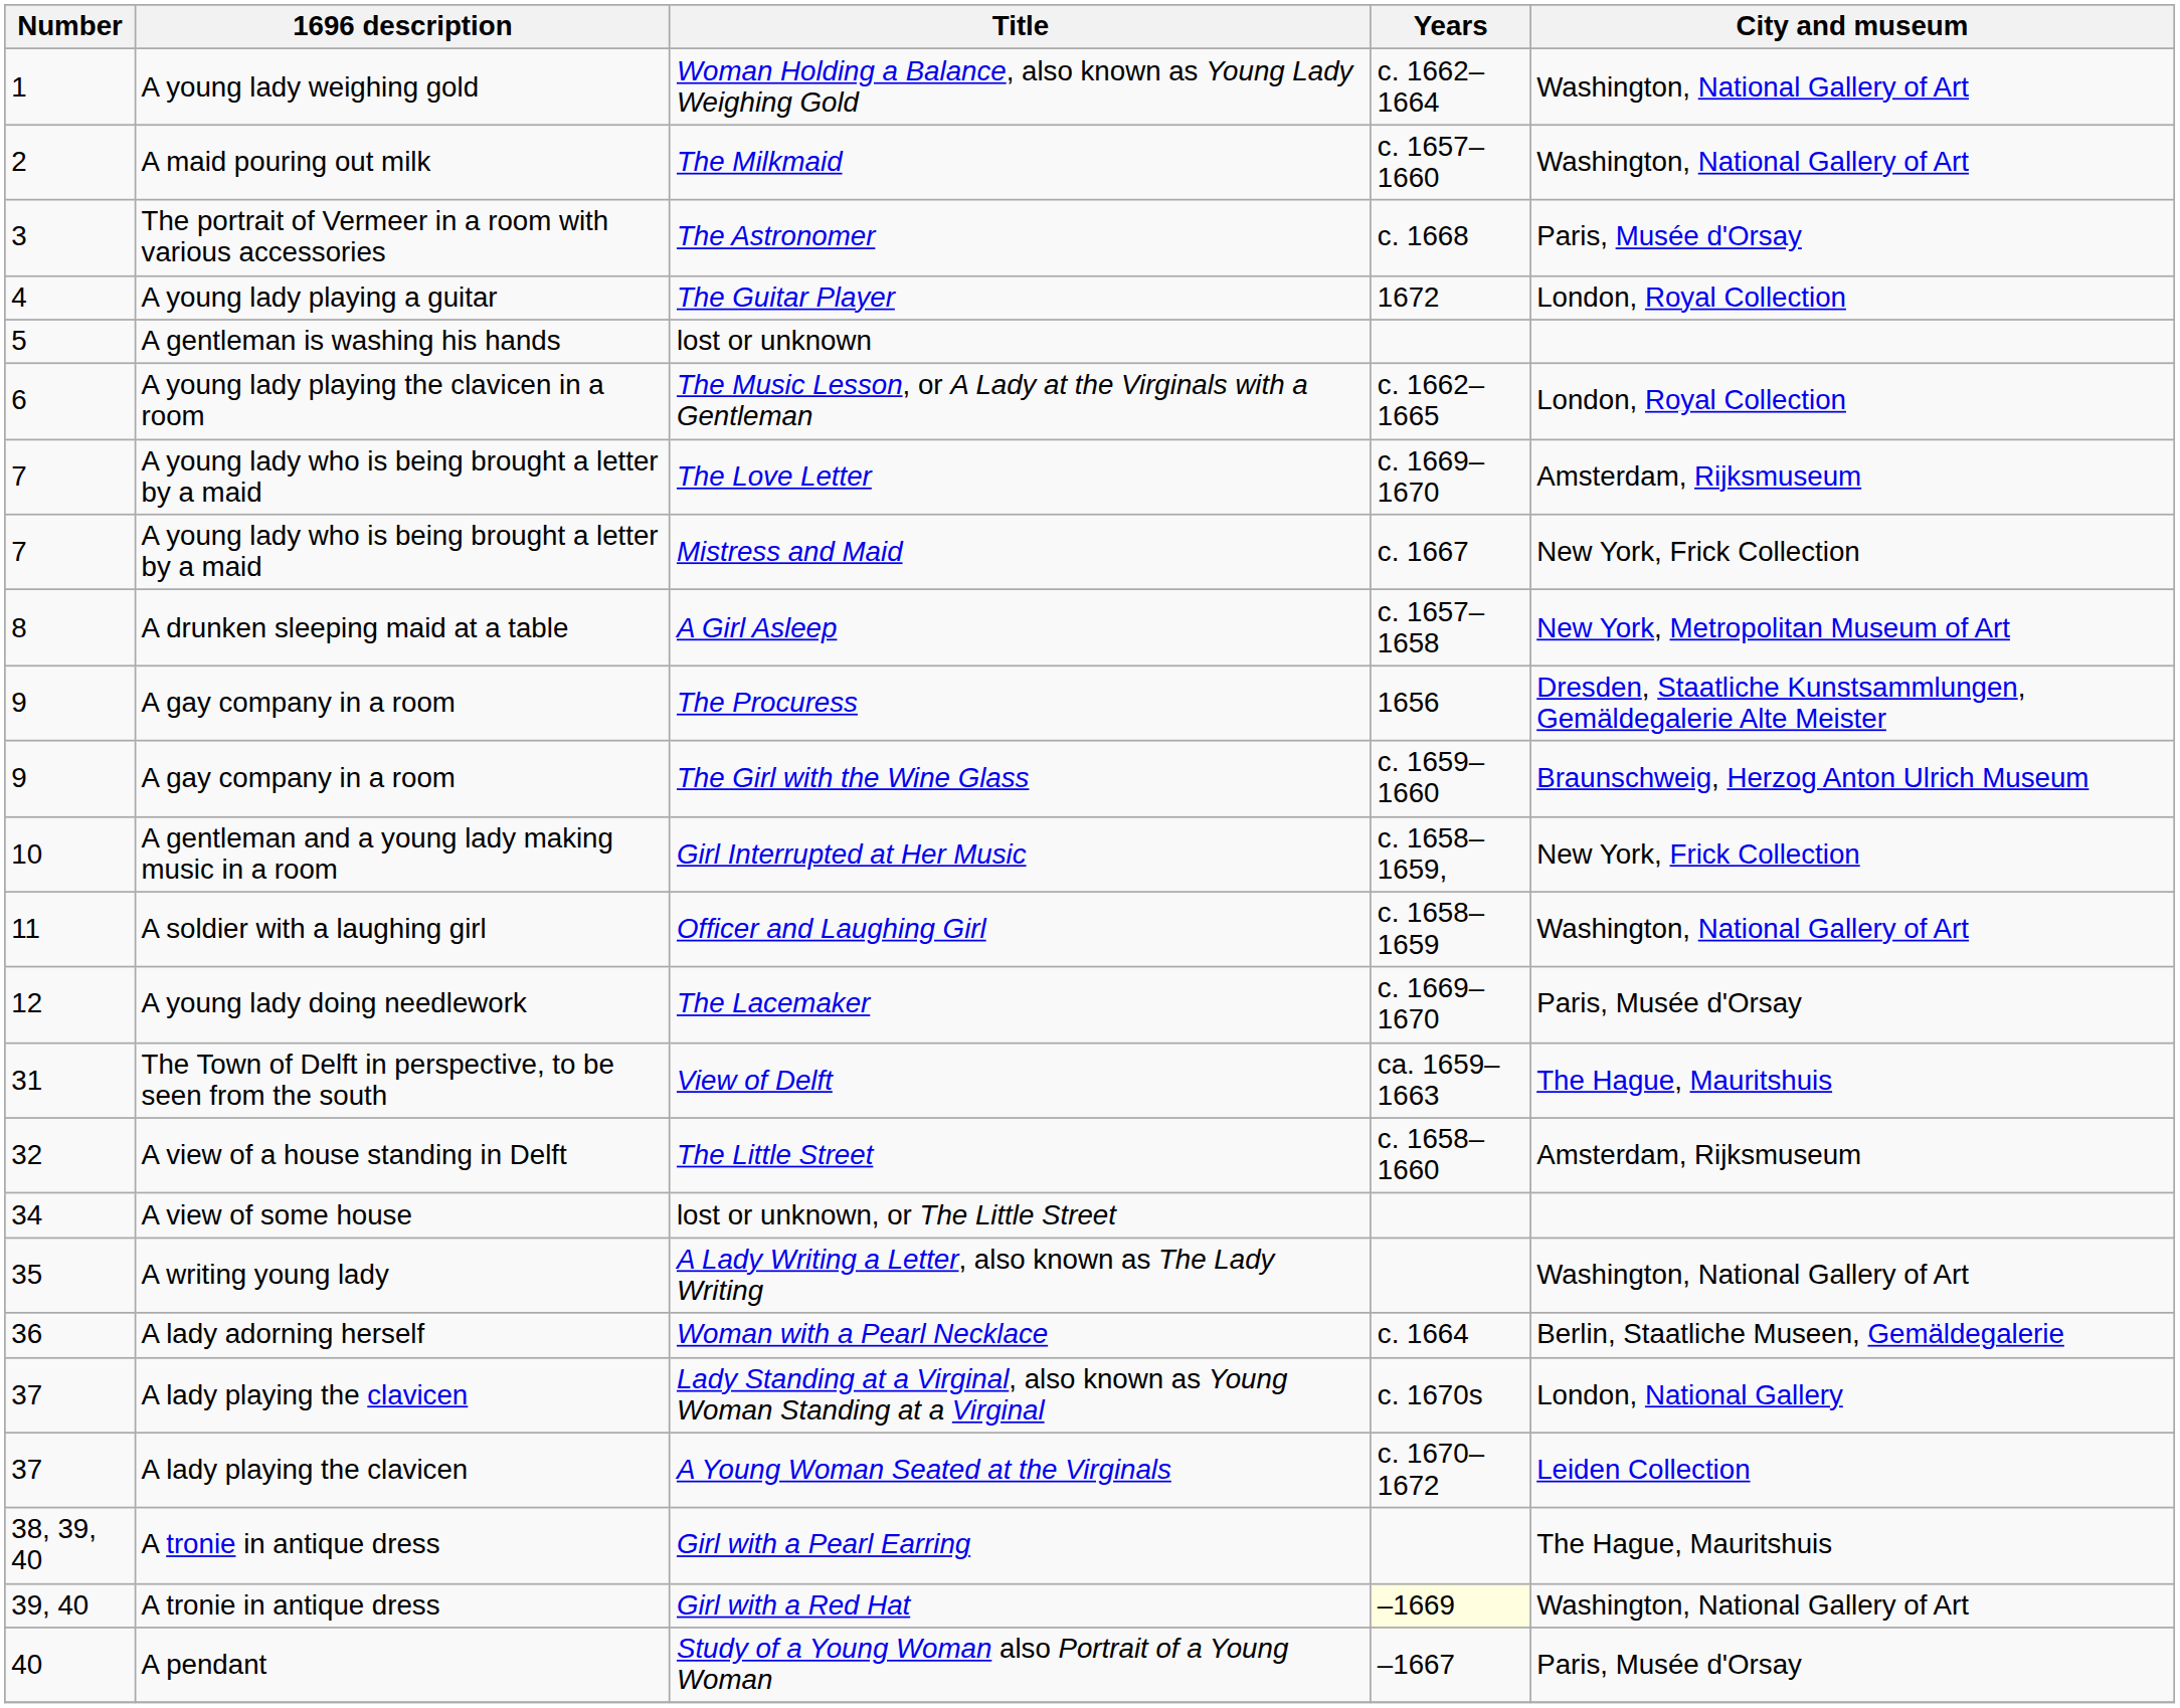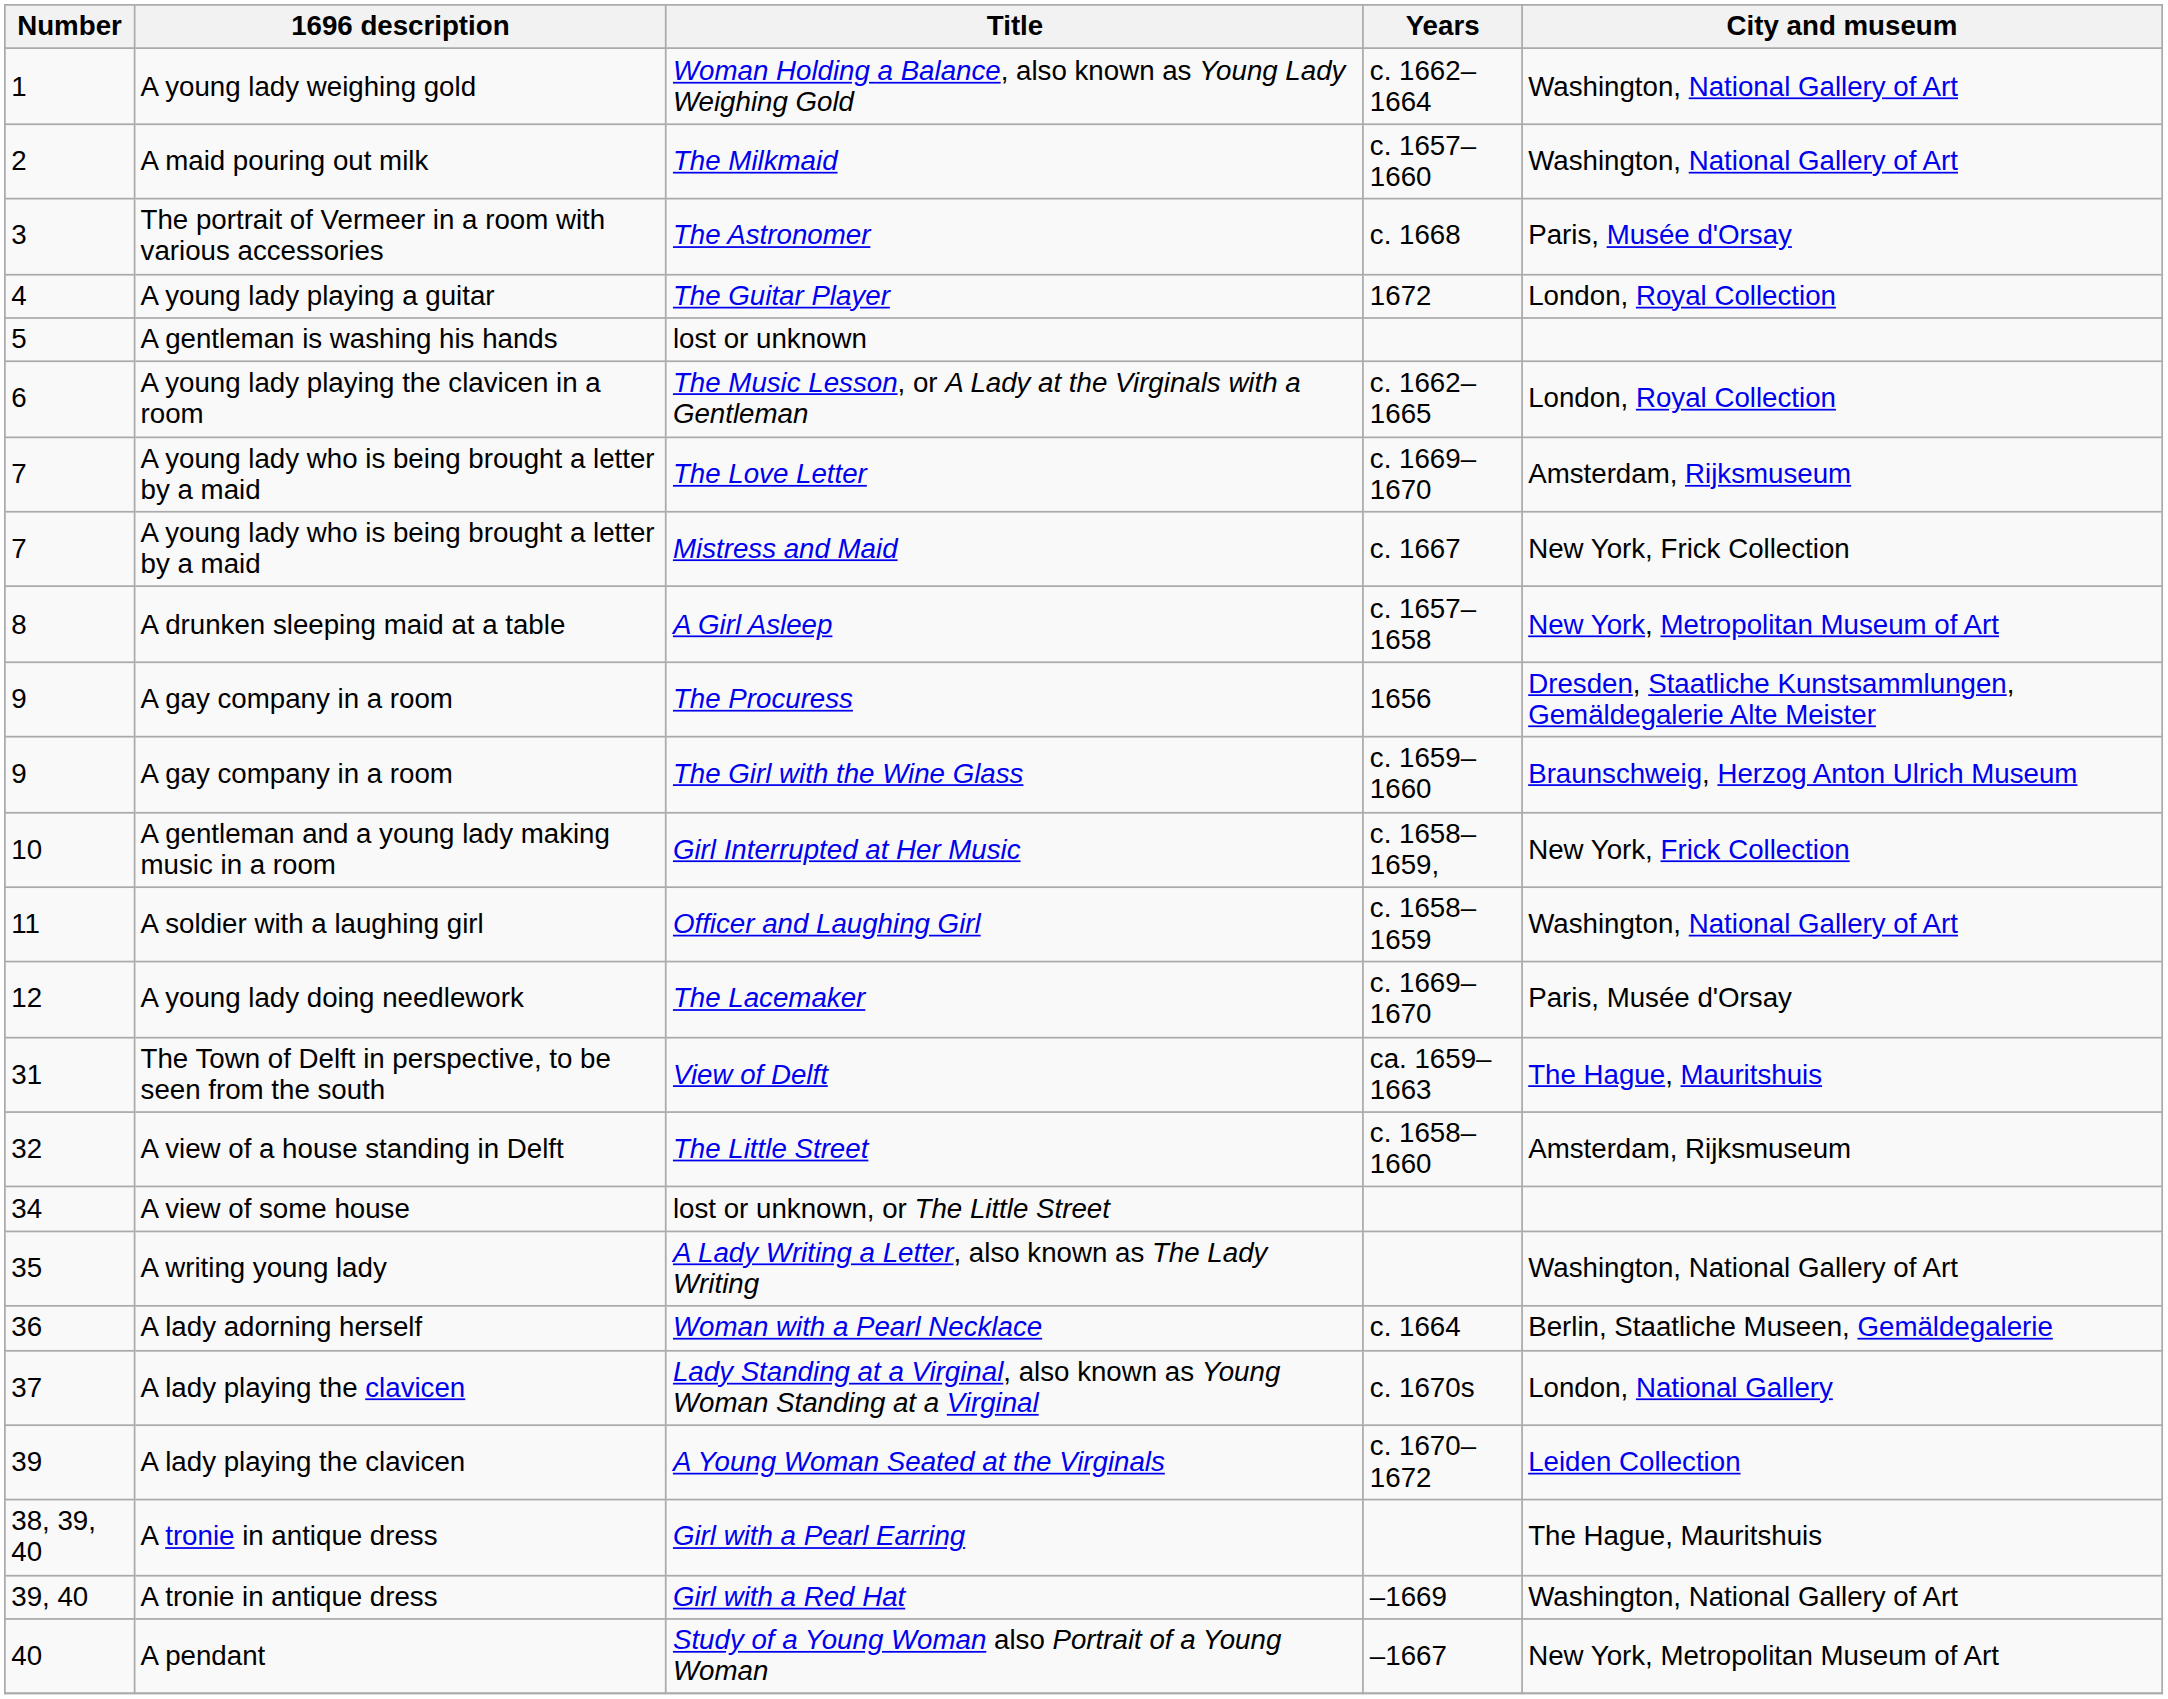A Young Woman Seated at the Virginals | Number: 37 -> 39
Girl with a Red Hat | Years: lightyellow background -> no background
Study of a Young Woman also Portrait of a Young Woman | City and museum: Paris, Musée d'Orsay -> New York, Metropolitan Museum of Art
